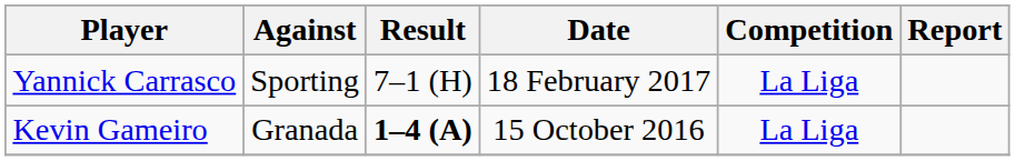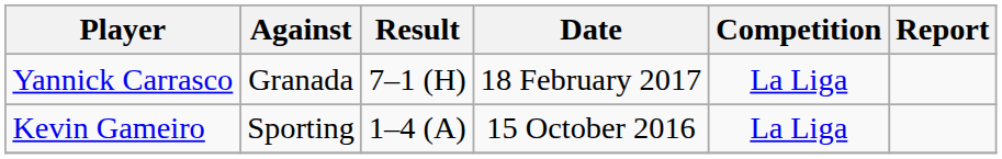Yannick Carrasco | Against: Sporting -> Granada
Kevin Gameiro | Against: Granada -> Sporting
Kevin Gameiro | Result: bold -> normal
